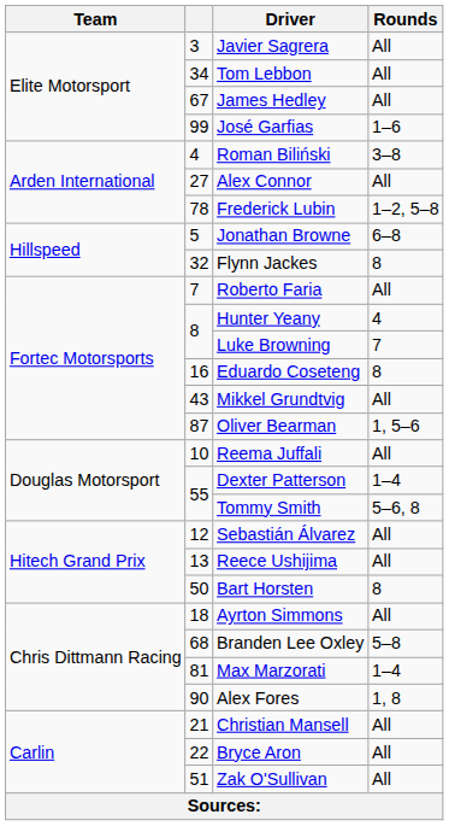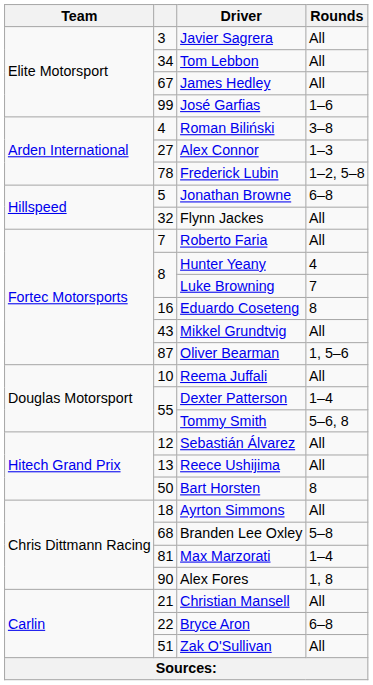Alex Connor | Rounds: All -> 1–3
Flynn Jackes | Rounds: 8 -> All
Bryce Aron | Rounds: All -> 6–8
